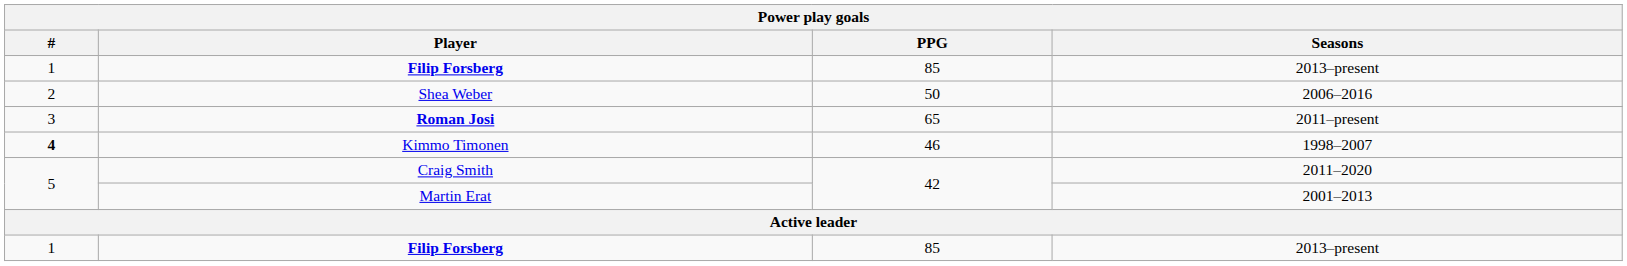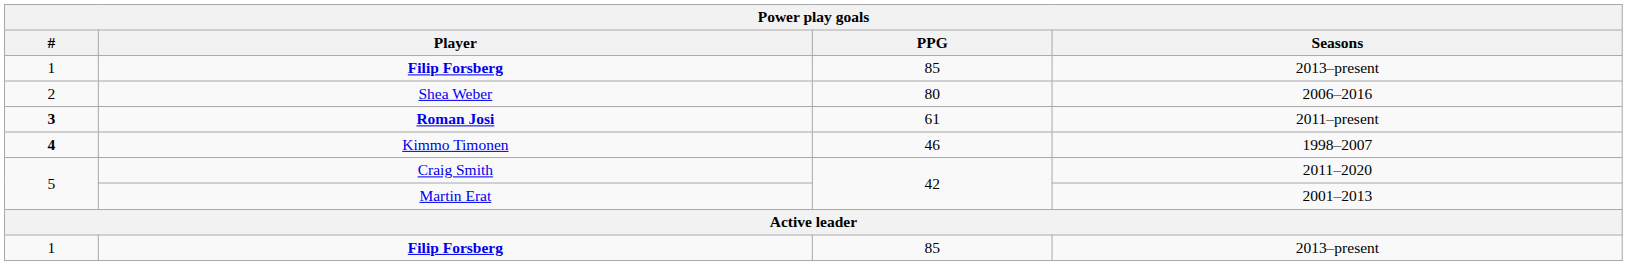Shea Weber | PPG: 50 -> 80
Roman Josi | #: normal -> bold
Roman Josi | PPG: 65 -> 61
